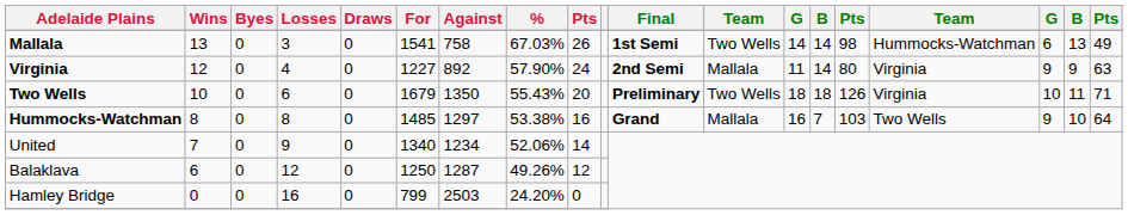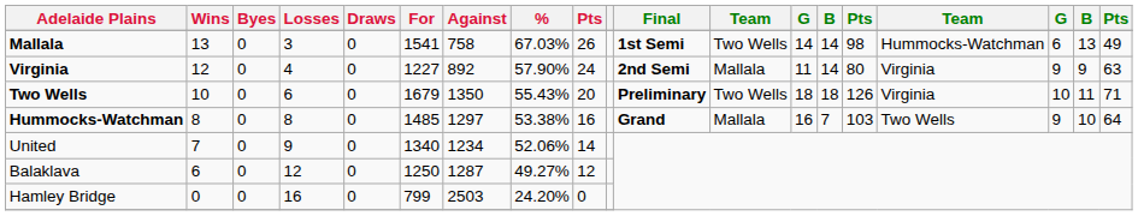Balaklava | %: 49.26% -> 49.27%
